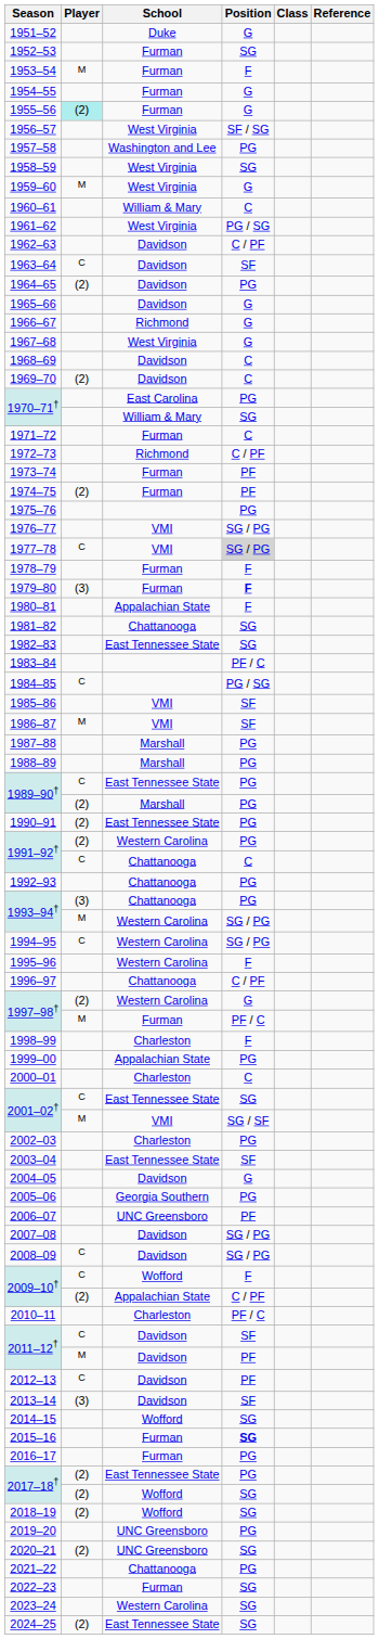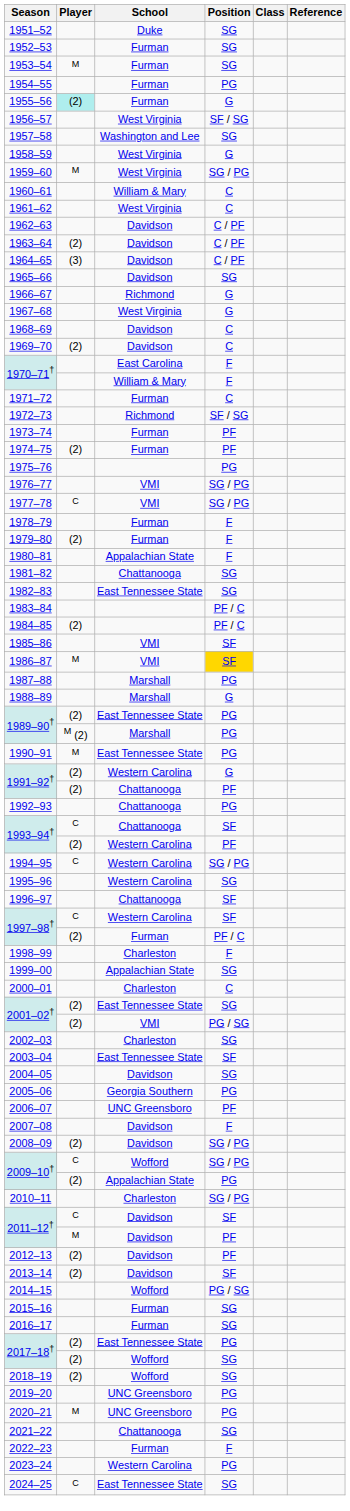1951–52 | Position: G -> SG
1953–54 | Position: F -> SG
1954–55 | Position: G -> PG
1957–58 | Position: PG -> SG
1958–59 | Position: SG -> G
1959–60 | Position: G -> SG / PG
1961–62 | Position: PG / SG -> C
1963–64 | Player: C -> (2)
1963–64 | Position: SF -> C / PF
1964–65 | Player: (2) -> (3)
1964–65 | Position: PG -> C / PF
1965–66 | Position: G -> SG
1970–71† / East Carolina | Position: PG -> F
1970–71† / William & Mary | Position: SG -> F
1972–73 | Position: C / PF -> SF / SG
1977–78 | Position: lightgrey background -> no background
1979–80 | Player: (3) -> (2)
1979–80 | Position: bold -> normal
1984–85 | Player: C -> (2)
1984–85 | Position: PG / SG -> PF / C
1986–87 | Position: no background -> gold background
1988–89 | Position: PG -> G
1989–90† / East Tennessee State | Player: C -> (2)
1989–90† / Marshall | Player: (2) -> M (2)
1990–91 | Player: (2) -> M
1991–92† / Western Carolina | Position: PG -> G
1991–92† / Chattanooga | Player: C -> (2)
1991–92† / Chattanooga | Position: C -> PF
1993–94† / Chattanooga | Player: (3) -> C
1993–94† / Chattanooga | Position: PG -> SF
1993–94† / Western Carolina | Player: M -> (2)
1993–94† / Western Carolina | Position: SG / PG -> PF
1995–96 | Position: F -> SG
1996–97 | Position: C / PF -> SF
1997–98† / Western Carolina | Player: (2) -> C
1997–98† / Western Carolina | Position: G -> SF
1997–98† / Furman | Player: M -> (2)
1999–00 | Position: PG -> SG
2001–02† / East Tennessee State | Player: C -> (2)
2001–02† / VMI | Player: M -> (2)
2001–02† / VMI | Position: SG / SF -> PG / SG
2002–03 | Position: PG -> SG
2004–05 | Position: G -> SG
2007–08 | Position: SG / PG -> F
2008–09 | Player: C -> (2)
2009–10† / Wofford | Position: F -> SG / PG
2009–10† / Appalachian State | Position: C / PF -> PG
2010–11 | Position: PF / C -> SG / PG
2012–13 | Player: C -> (2)
2013–14 | Player: (3) -> (2)
2014–15 | Position: SG -> PG / SG
2015–16 | Position: bold -> normal
2016–17 | Position: PG -> SG
2020–21 | Player: (2) -> M
2020–21 | Position: SG -> PG
2021–22 | Position: PG -> SG
2022–23 | Position: SG -> F
2023–24 | Position: SG -> PG
2024–25 | Player: (2) -> C
